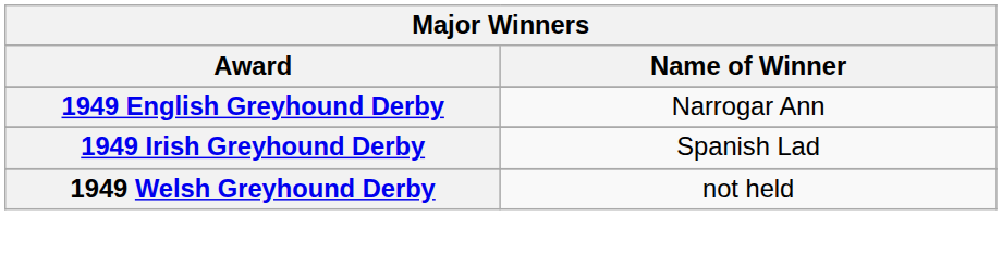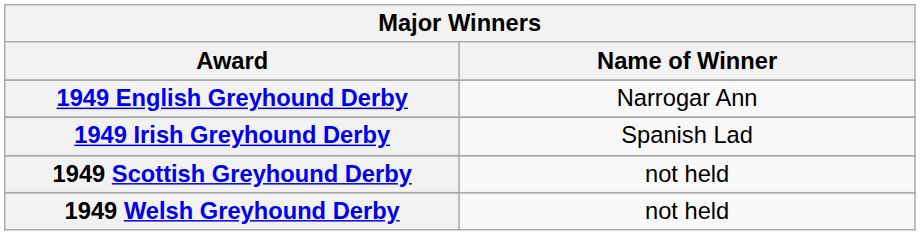+ row: 1949 Scottish Greyhound Derby | not held
